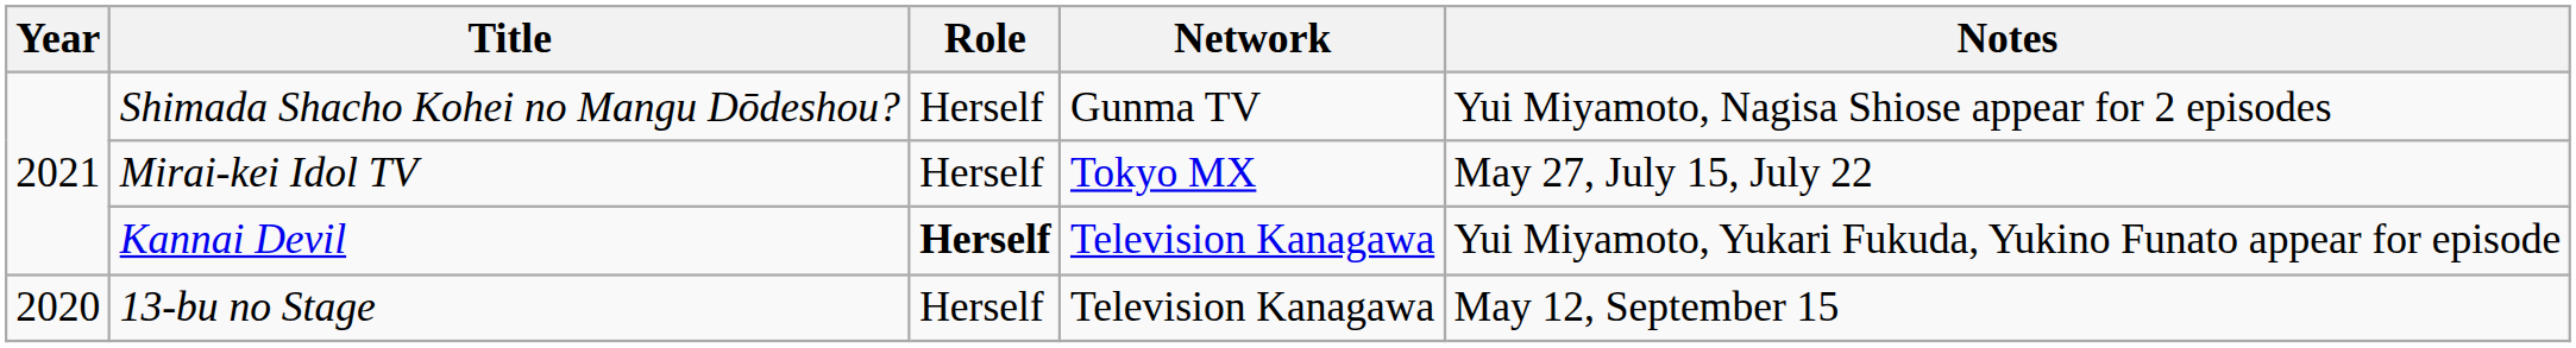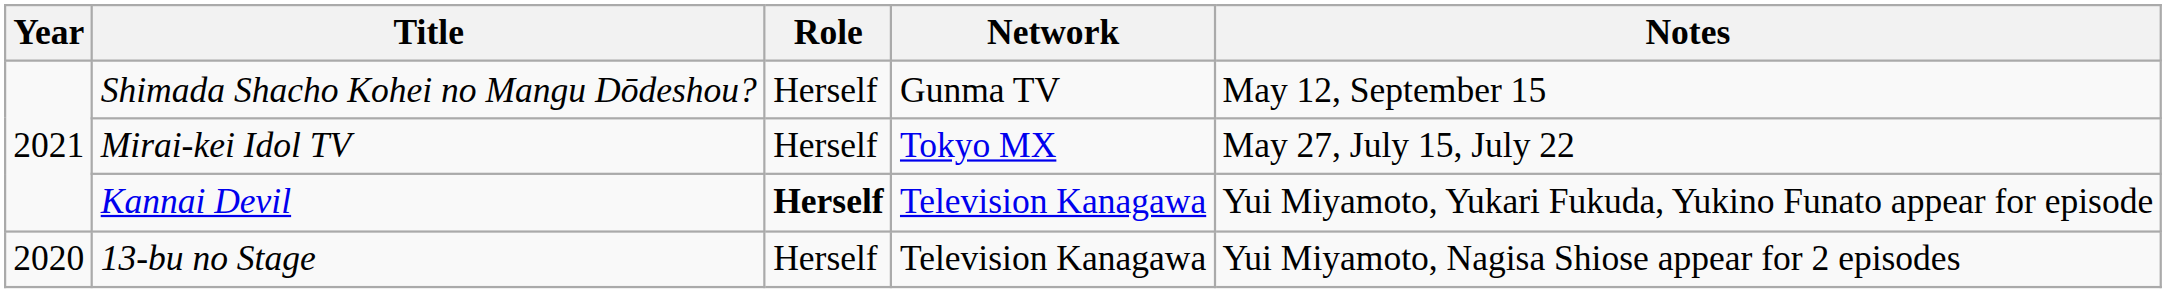Shimada Shacho Kohei no Mangu Dōdeshou? | Notes: Yui Miyamoto, Nagisa Shiose appear for 2 episodes -> May 12, September 15
13-bu no Stage | Notes: May 12, September 15 -> Yui Miyamoto, Nagisa Shiose appear for 2 episodes
